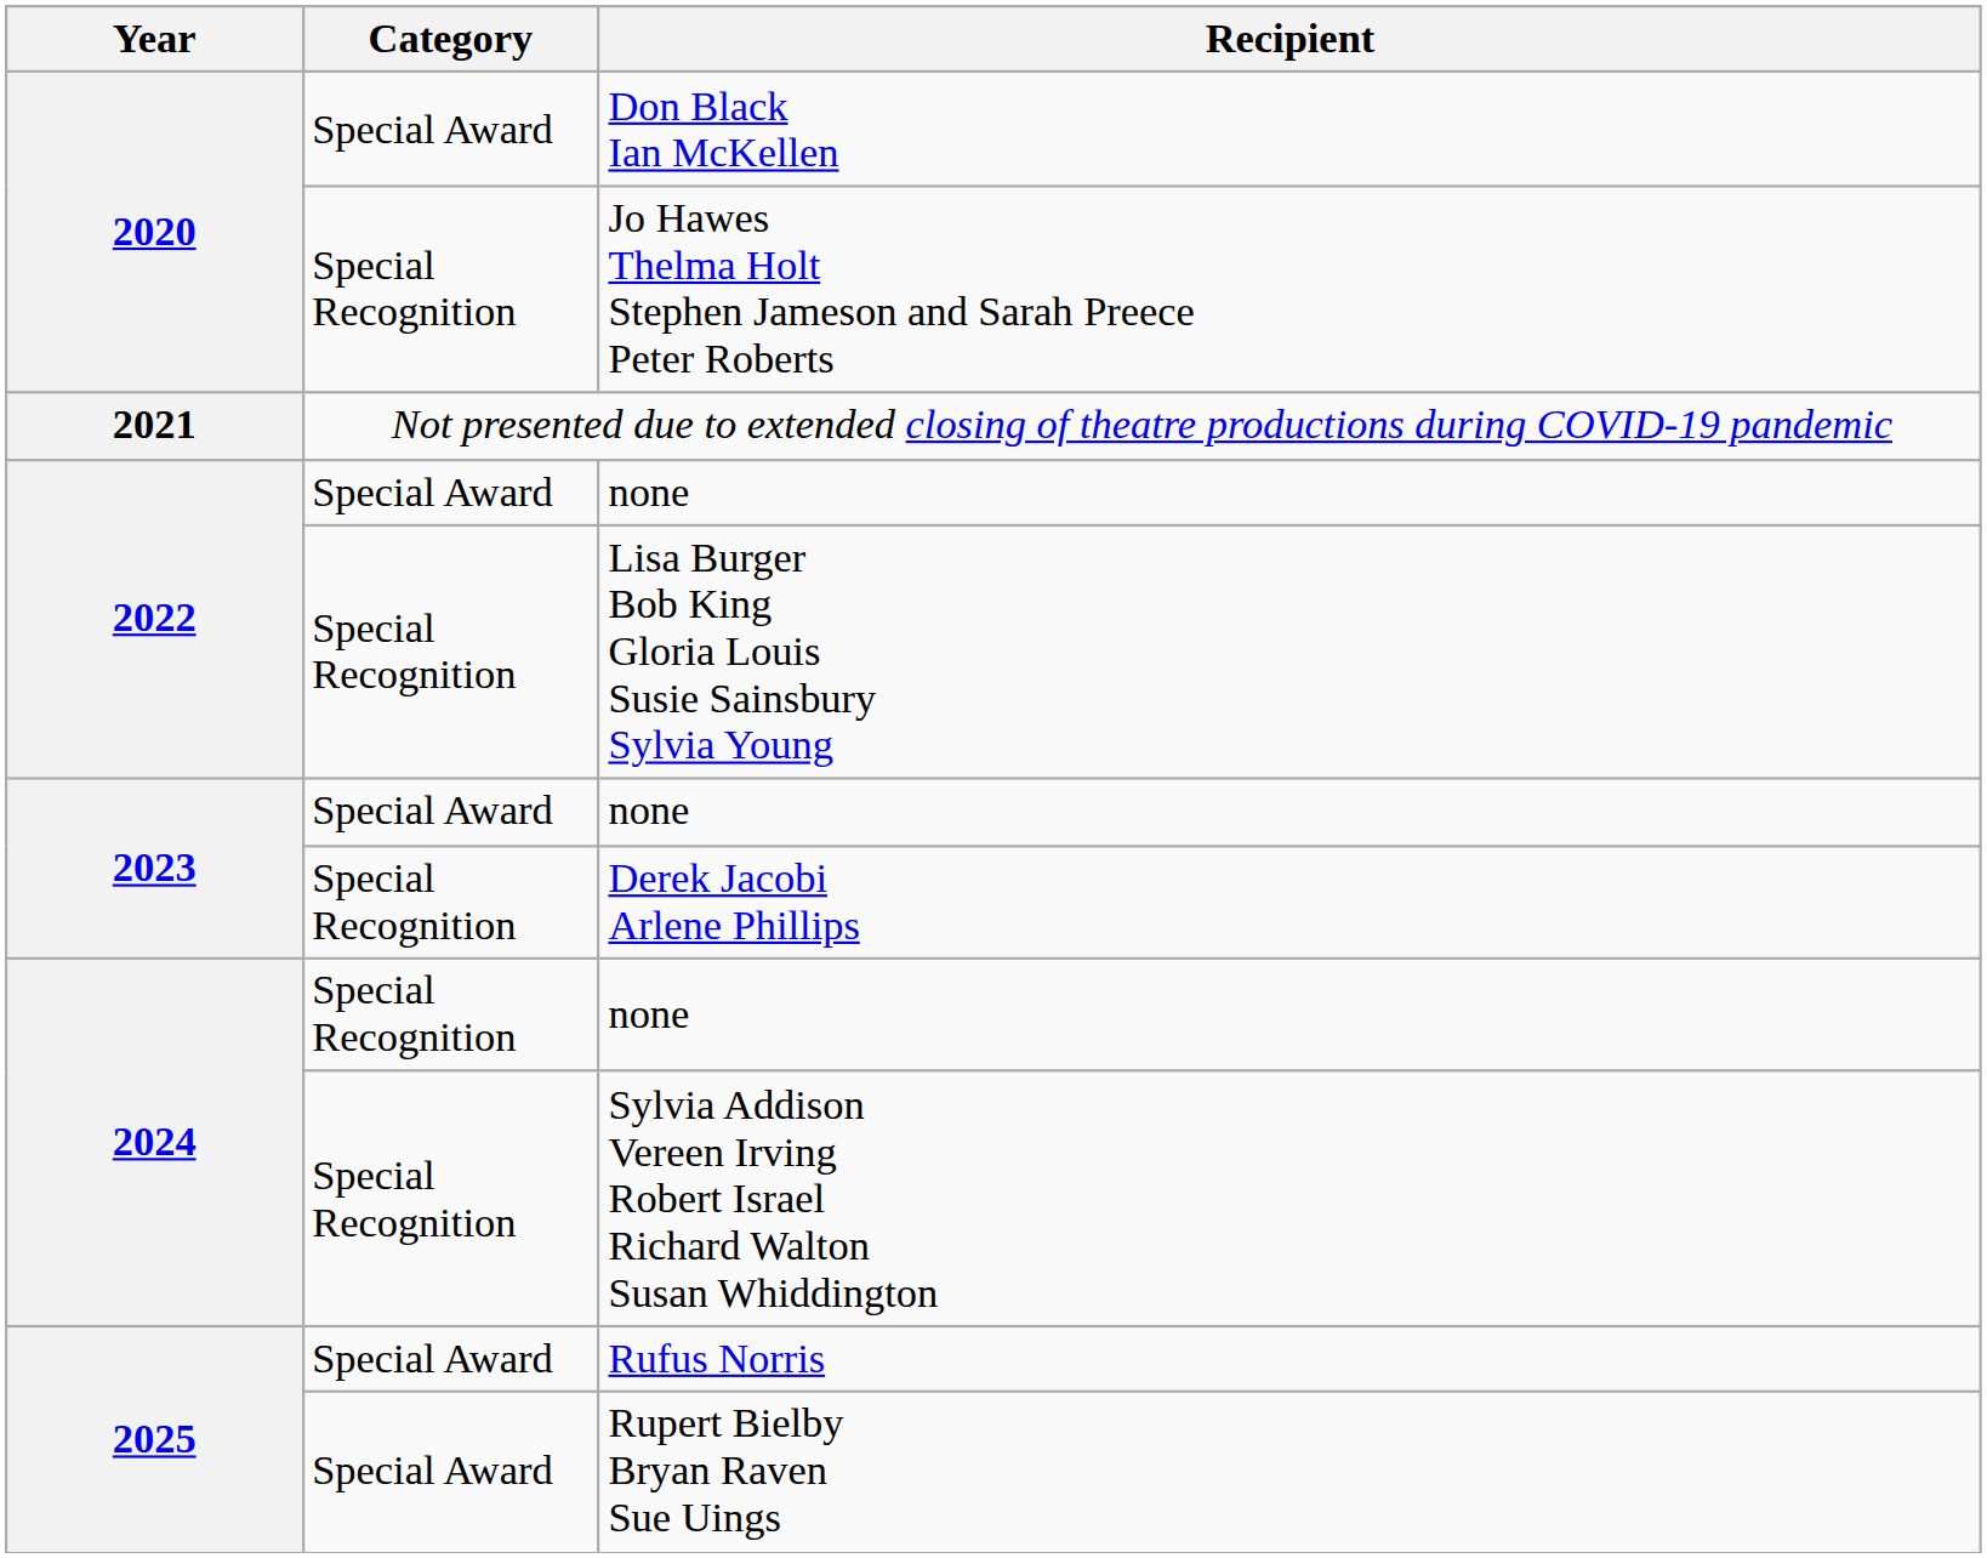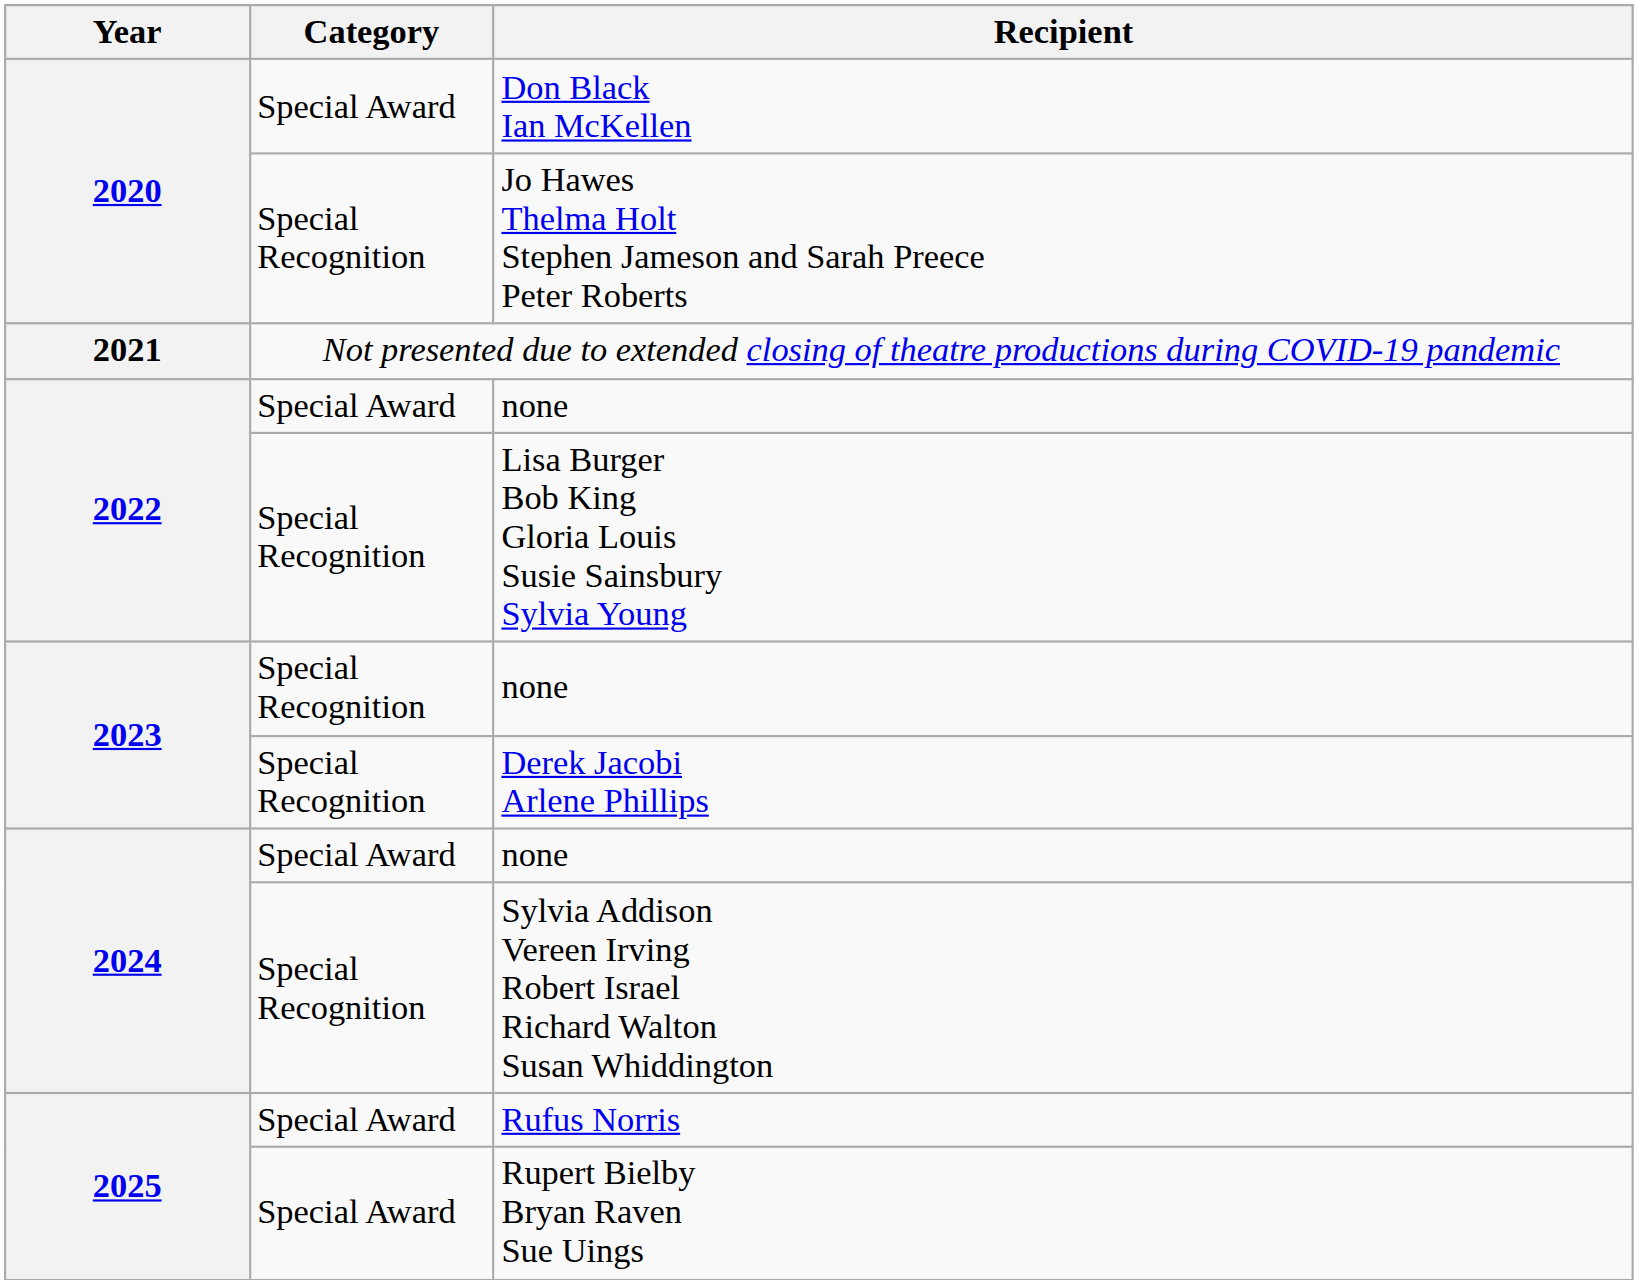2023 / none | Category: Special Award -> Special Recognition
2024 / none | Category: Special Recognition -> Special Award
